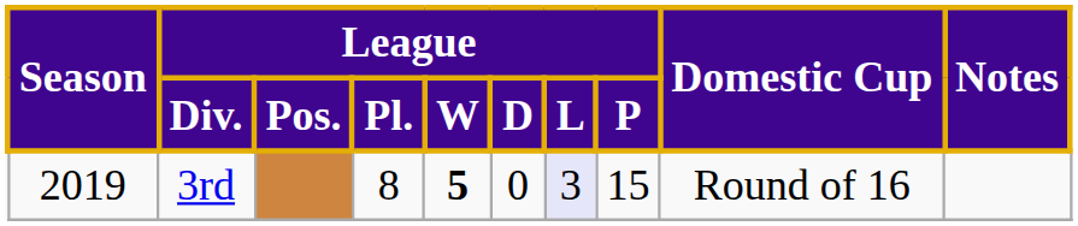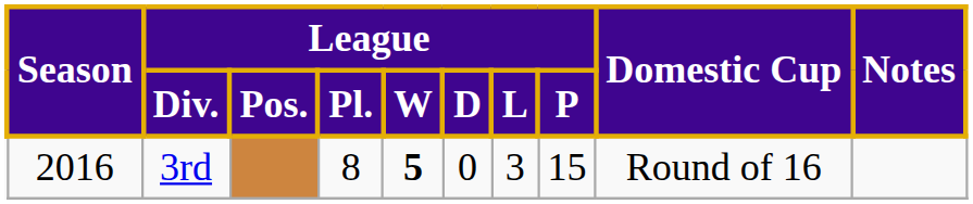3rd | Season: 2019 -> 2016
3rd | League / L: lavender background -> no background
